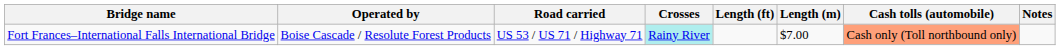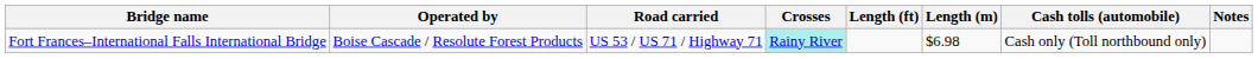Fort Frances–International Falls International Bridge | Length (m): $7.00 -> $6.98
Fort Frances–International Falls International Bridge | Cash tolls (automobile): lightsalmon background -> no background
